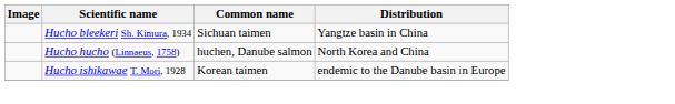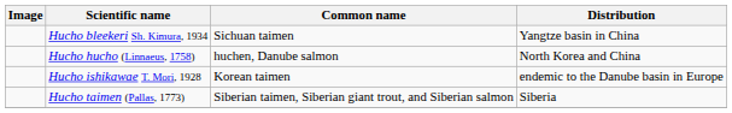+ row: Hucho taimen (Pallas, 1773) | Siberian taimen, Siberian giant trout, and Siberian salmon | Siberia
